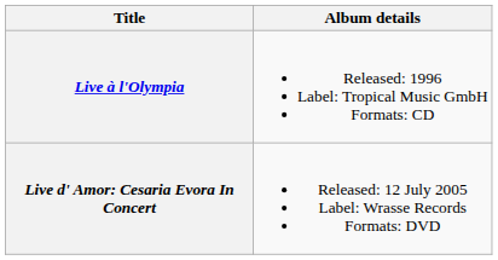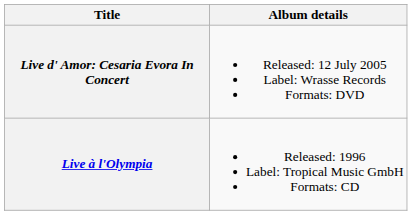rows swapped: Live à l'Olympia <-> Live d' Amor: Cesaria Evora In Concert
